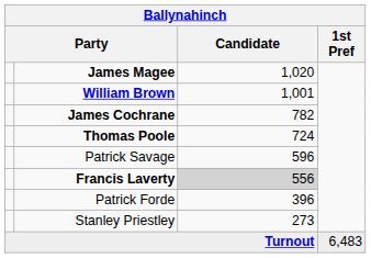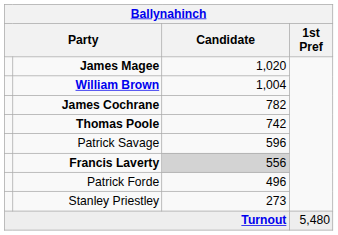William Brown | Candidate: 1,001 -> 1,004
Thomas Poole | Candidate: 724 -> 742
Patrick Forde | Candidate: 396 -> 496
Turnout | 1st Pref: 6,483 -> 5,480
